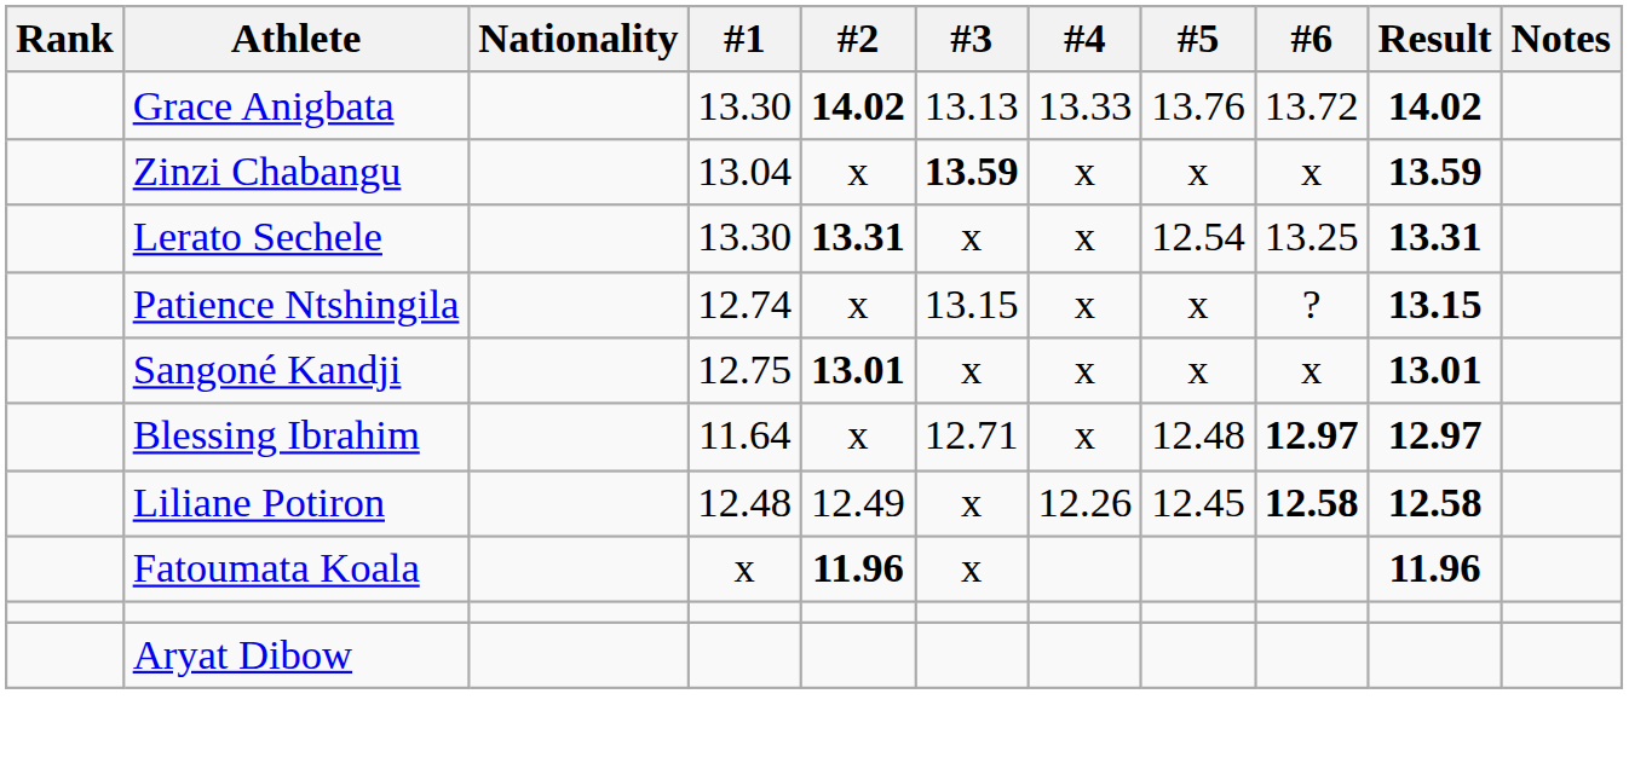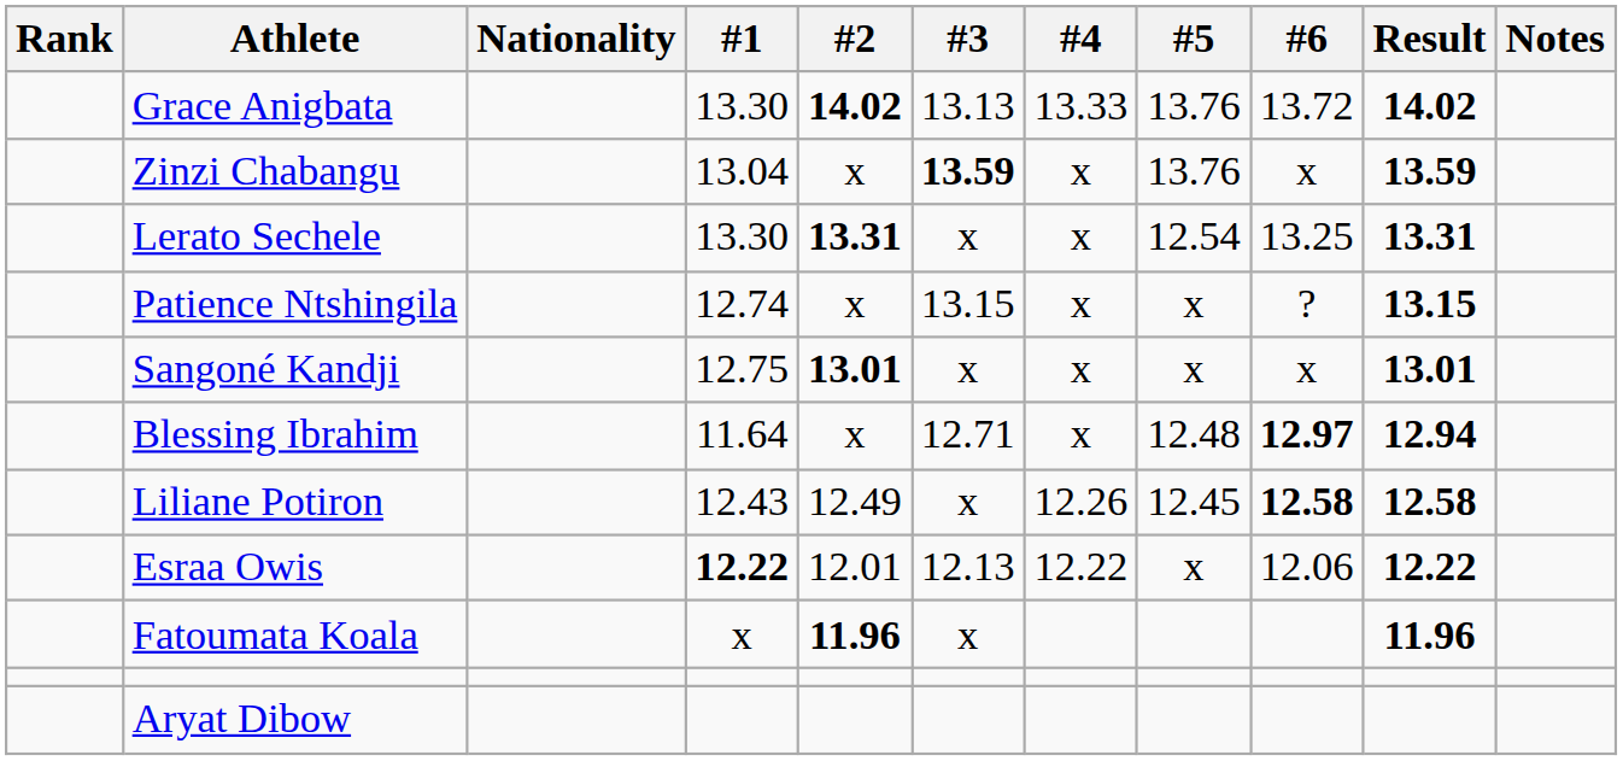Zinzi Chabangu | #5: x -> 13.76
Blessing Ibrahim | Result: 12.97 -> 12.94
Liliane Potiron | #1: 12.48 -> 12.43
+ row: Esraa Owis | 12.22 | 12.01 | 12.13 | 12.22 | x | 12.06 | 12.22
